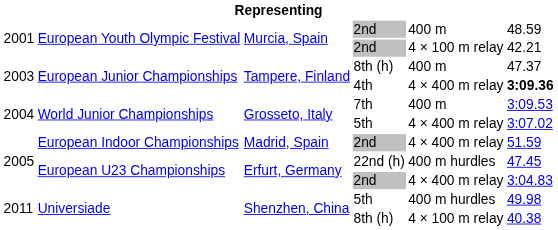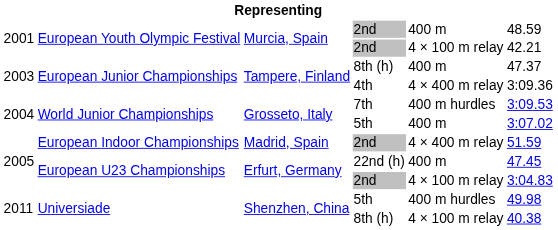European Junior Championships / 4th | column 6: bold -> normal
World Junior Championships / 7th | column 5: 400 m -> 400 m hurdles
World Junior Championships / 5th | column 5: 4 × 400 m relay -> 400 m
European U23 Championships / 22nd (h) | column 5: 400 m hurdles -> 400 m
European U23 Championships / 2nd | column 5: 4 × 400 m relay -> 4 × 100 m relay
